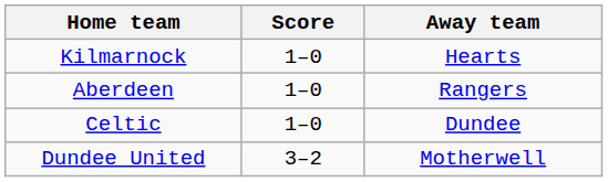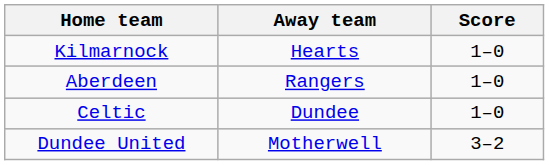columns swapped: Score <-> Away team
